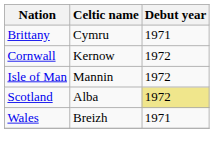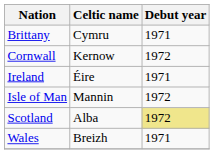+ row: Ireland | Éire | 1971
